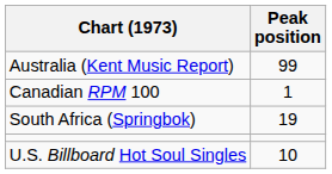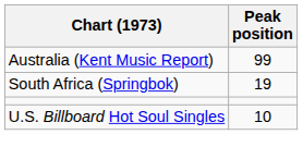- row: Canadian RPM 100 | 1
